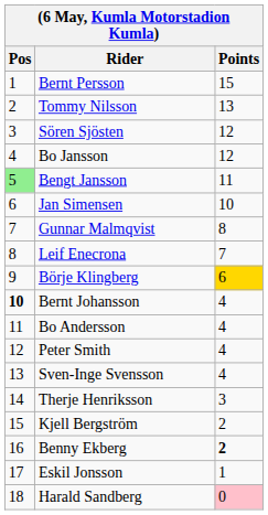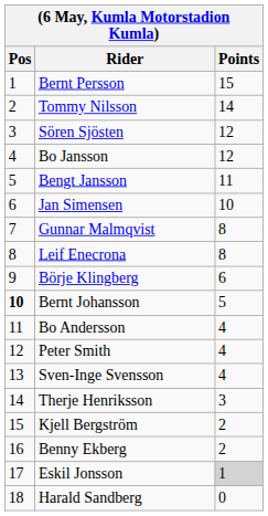Tommy Nilsson | Points: 13 -> 14
Bengt Jansson | Pos: lightgreen background -> no background
Leif Enecrona | Points: 7 -> 8
Börje Klingberg | Points: gold background -> no background
Bernt Johansson | Points: 4 -> 5
Benny Ekberg | Points: bold -> normal
Eskil Jonsson | Points: no background -> lightgrey background
Harald Sandberg | Points: pink background -> no background
